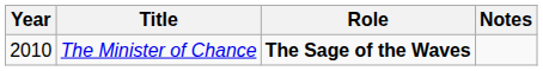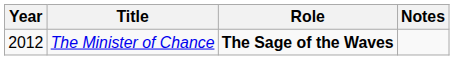The Minister of Chance | Year: 2010 -> 2012
